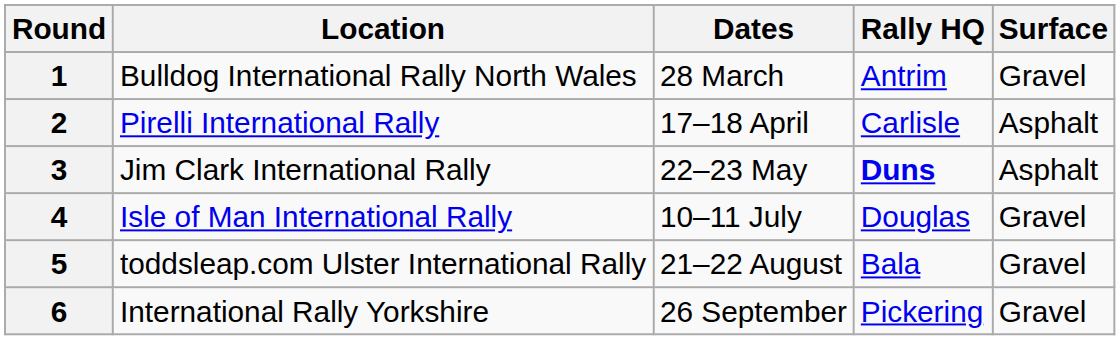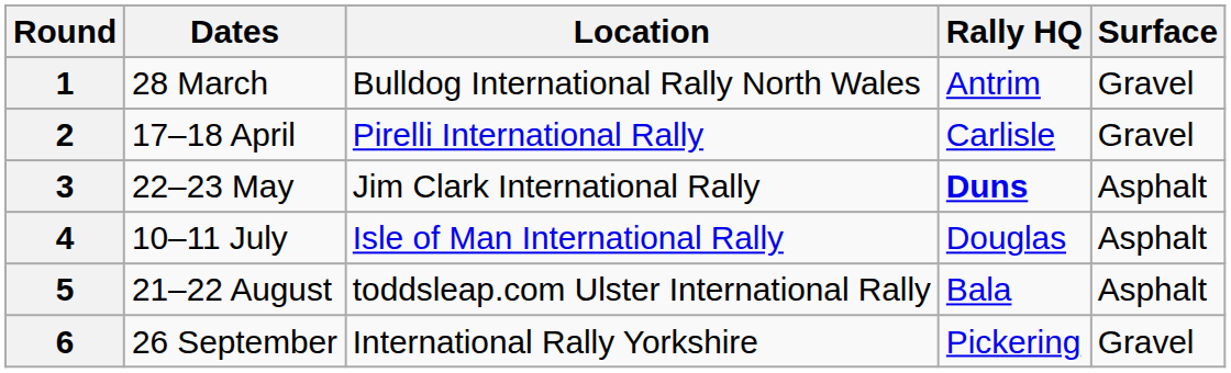columns swapped: Dates <-> Location
2 | Surface: Asphalt -> Gravel
4 | Surface: Gravel -> Asphalt
5 | Surface: Gravel -> Asphalt
